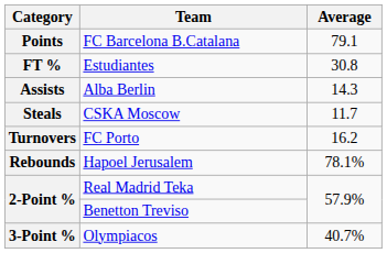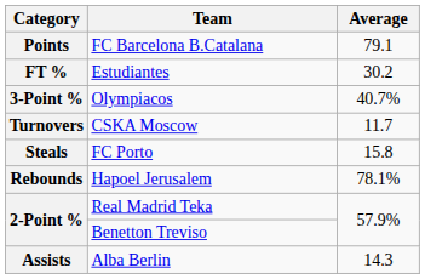Estudiantes | Average: 30.8 -> 30.2
rows swapped: Alba Berlin <-> Olympiacos
CSKA Moscow | Category: Steals -> Turnovers
FC Porto | Category: Turnovers -> Steals
FC Porto | Average: 16.2 -> 15.8
